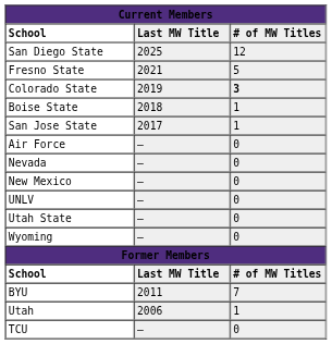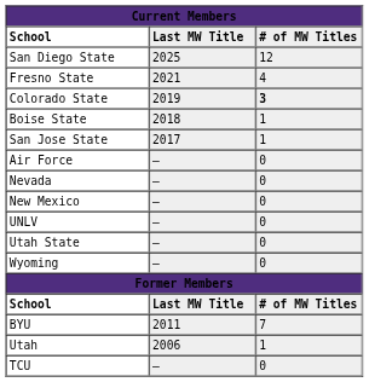Fresno State | column 3: 5 -> 4
